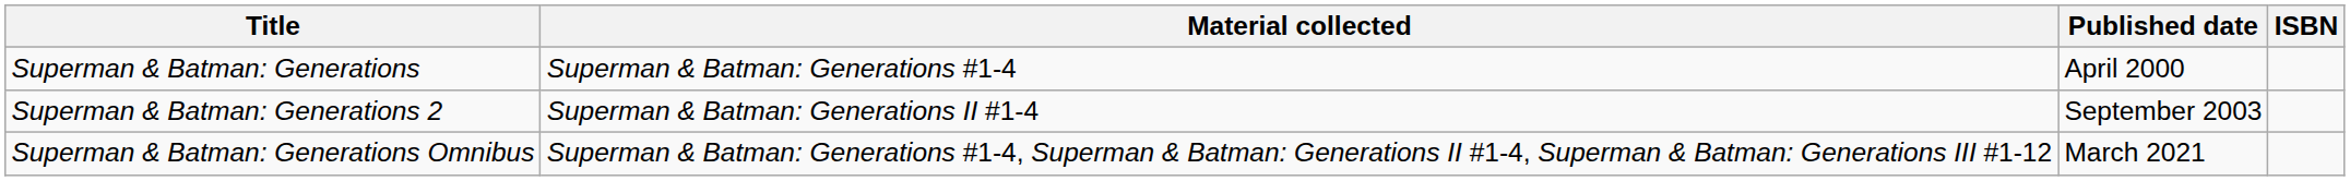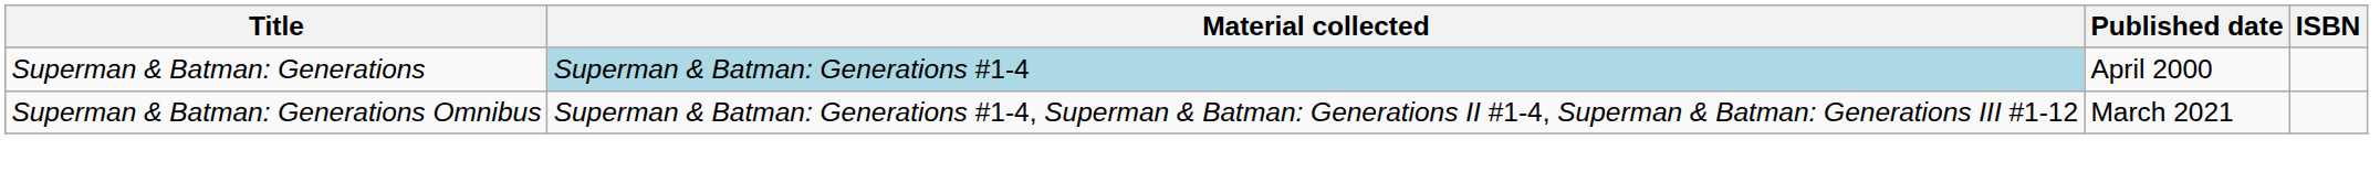Superman & Batman: Generations | Material collected: no background -> lightblue background
- row: Superman & Batman: Generations 2 | Superman & Batman: Generations II #1-4 | September 2003
